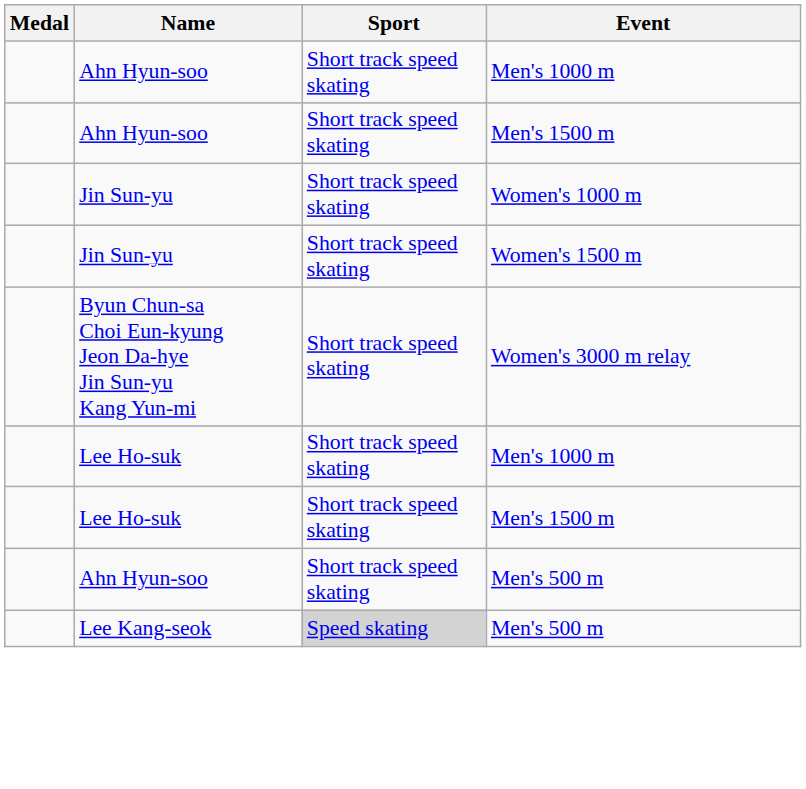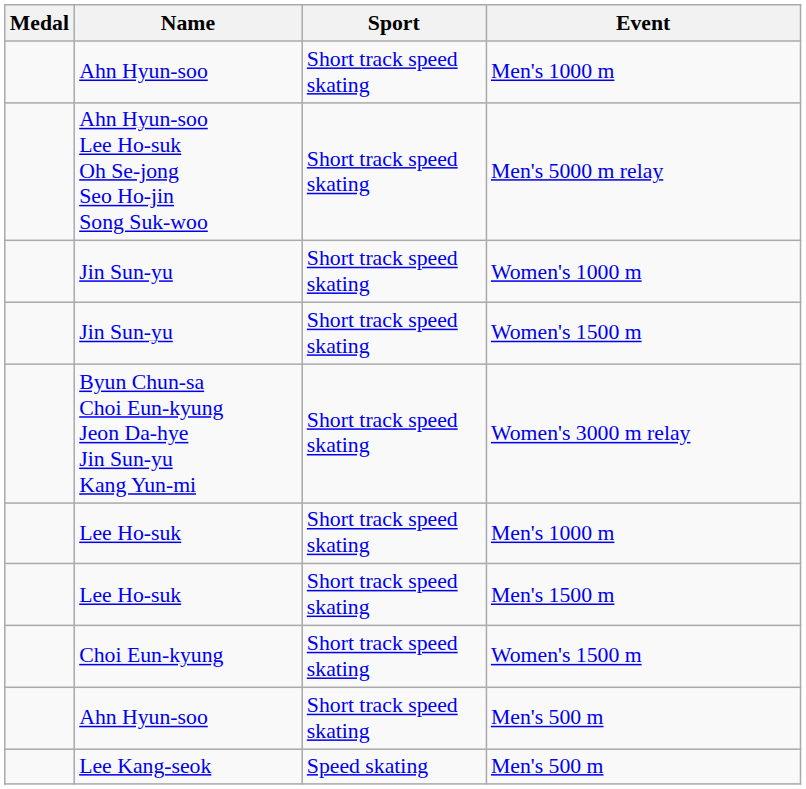- row: Ahn Hyun-soo | Short track speed skating | Men's 1500 m
+ row: Ahn Hyun-soo Lee Ho-suk Oh Se-jong Seo Ho-jin Song Suk-woo | Short track speed skating | Men's 5000 m relay
+ row: Choi Eun-kyung | Short track speed skating | Women's 1500 m
Lee Kang-seok | Sport: lightgrey background -> no background
